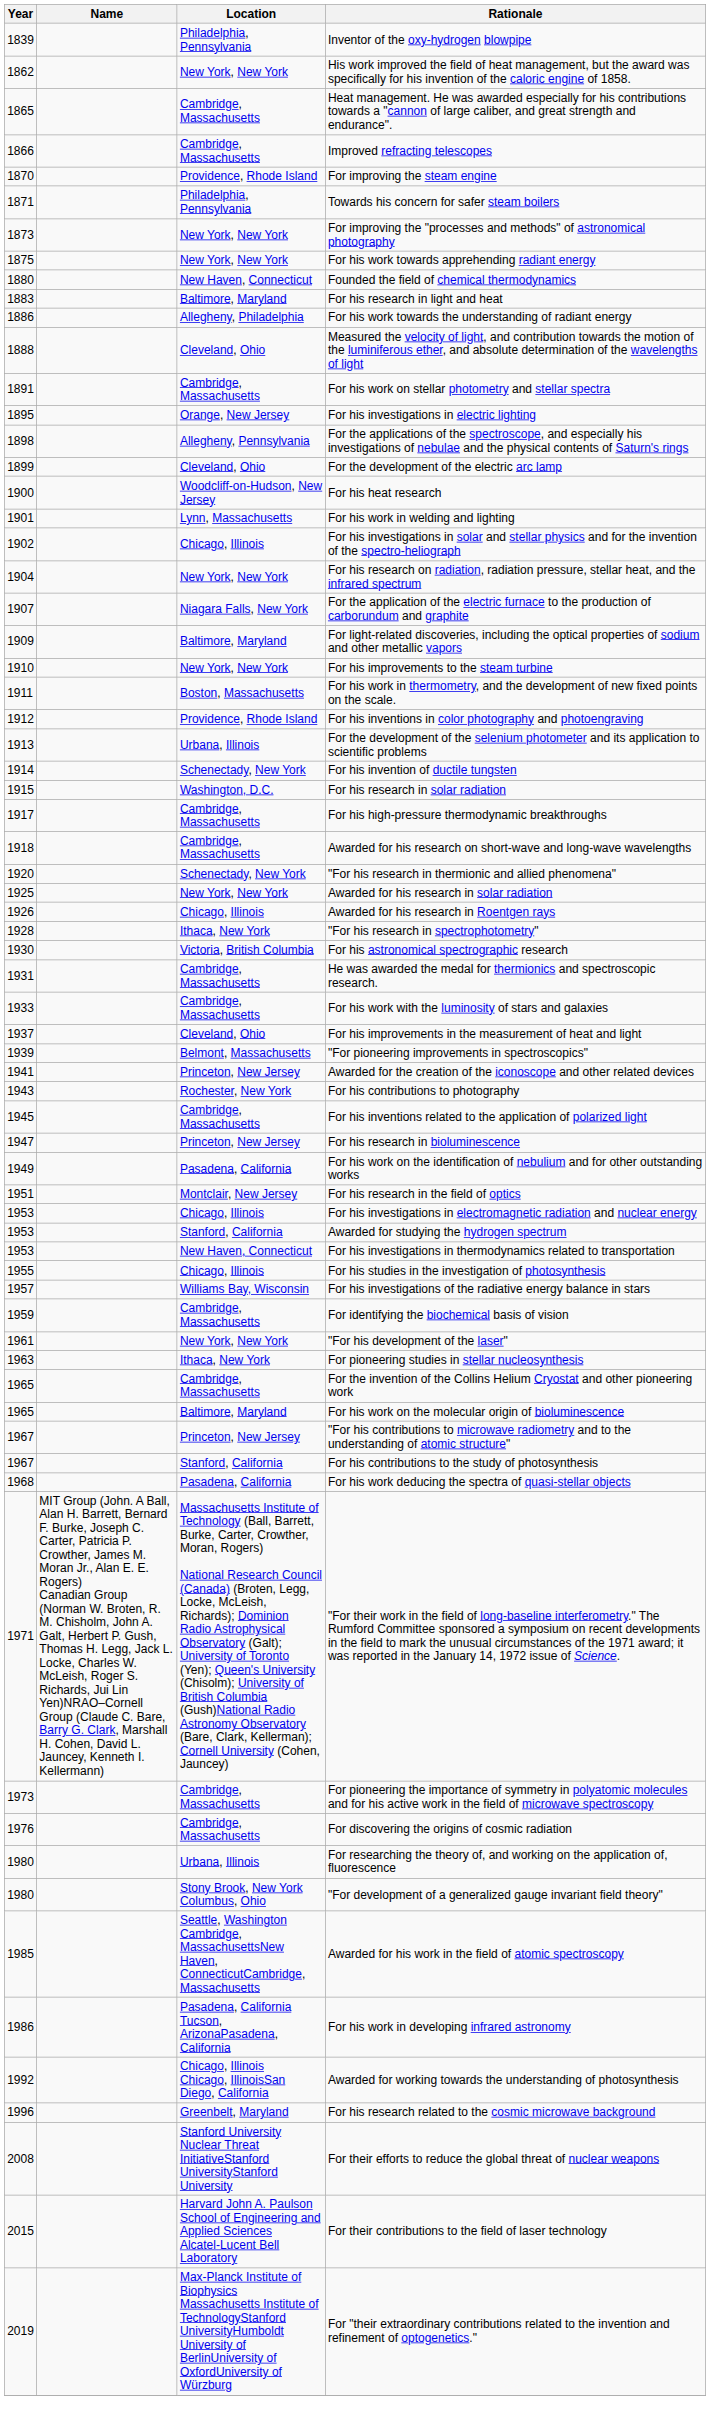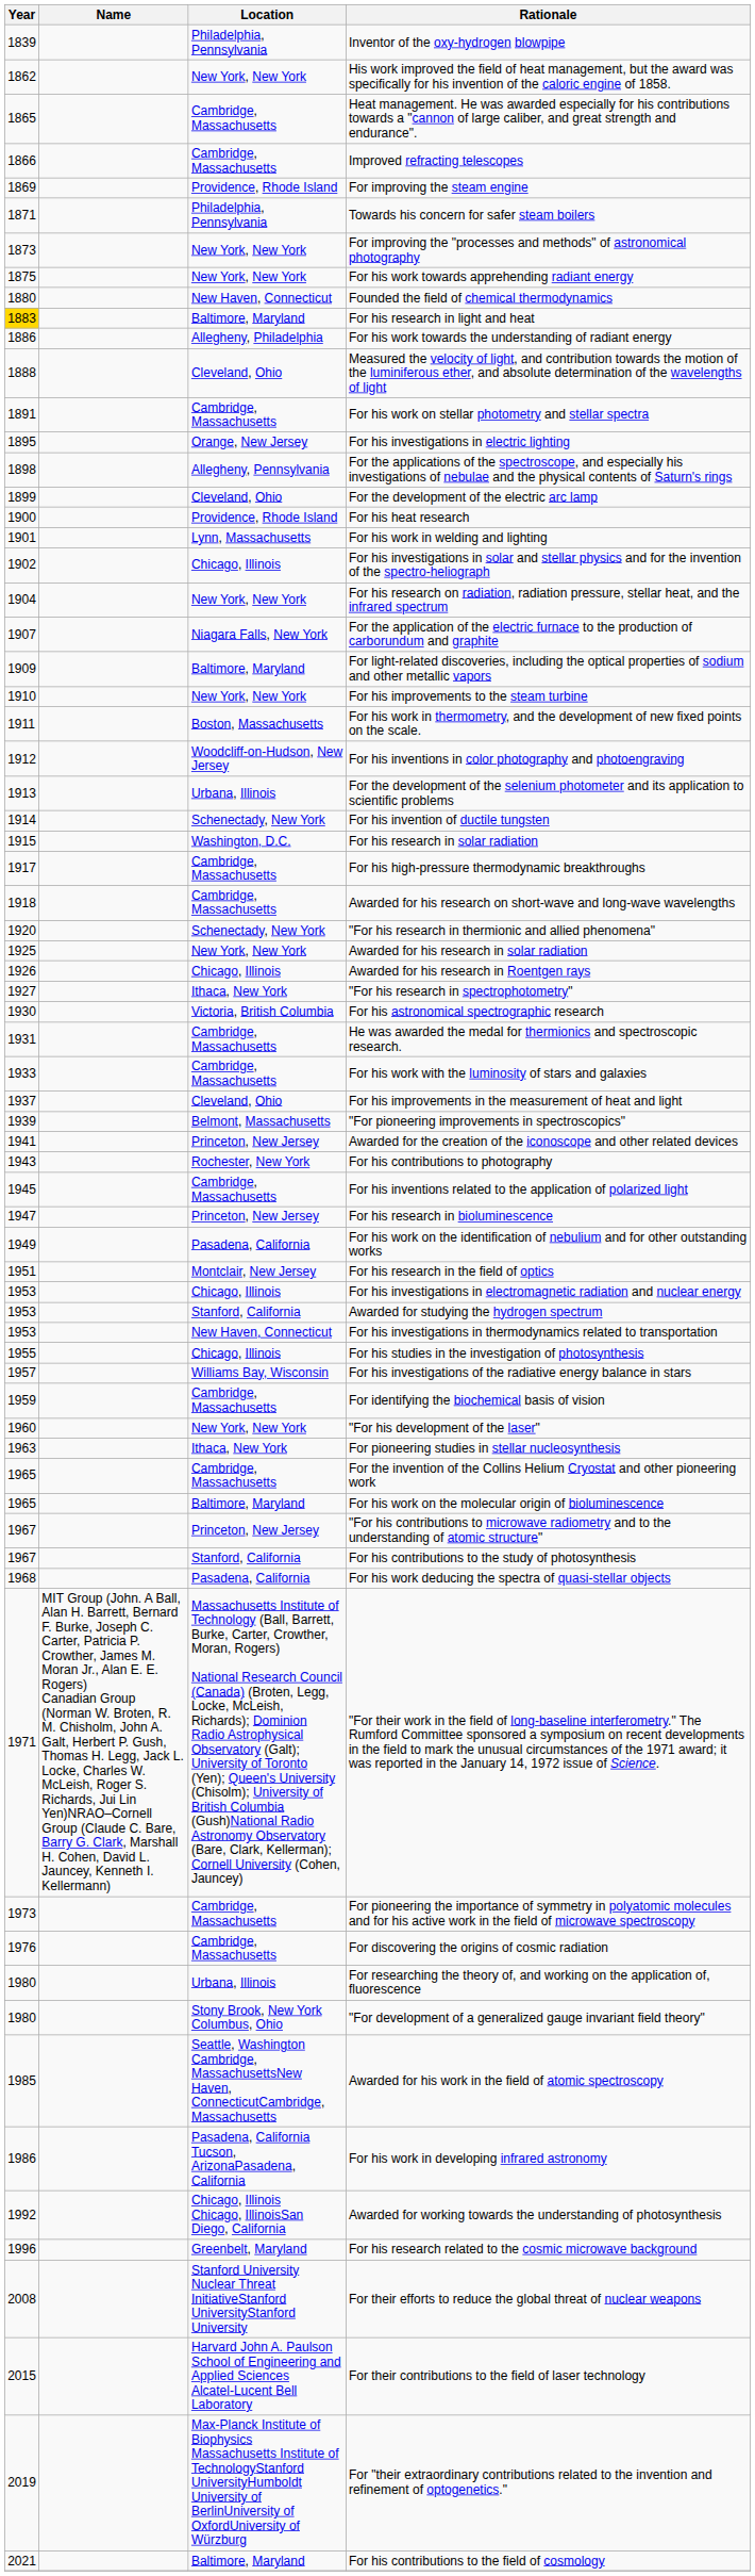For improving the steam engine | Year: 1870 -> 1869
For his research in light and heat | Year: no background -> gold background
For his heat research | Location: Woodcliff-on-Hudson, New Jersey -> Providence, Rhode Island
For his inventions in color photography and photoengraving | Location: Providence, Rhode Island -> Woodcliff-on-Hudson, New Jersey
"For his research in spectrophotometry" | Year: 1928 -> 1927
"For his development of the laser" | Year: 1961 -> 1960
+ row: 2021 | Baltimore, Maryland | For his contributions to the field of cosmology
